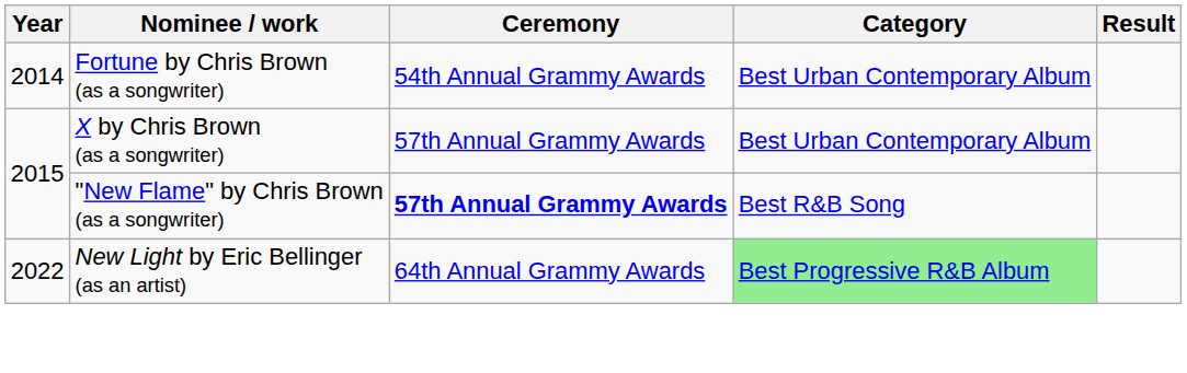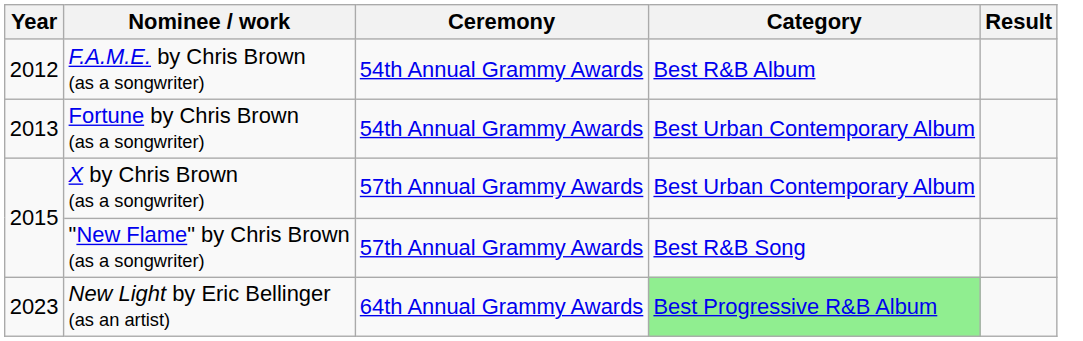+ row: 2012 | F.A.M.E. by Chris Brown (as a songwriter) | 54th Annual Grammy Awards | Best R&B Album
Fortune by Chris Brown (as a songwriter) | Year: 2014 -> 2013
"New Flame" by Chris Brown (as a songwriter) | Ceremony: bold -> normal
New Light by Eric Bellinger (as an artist) | Year: 2022 -> 2023
